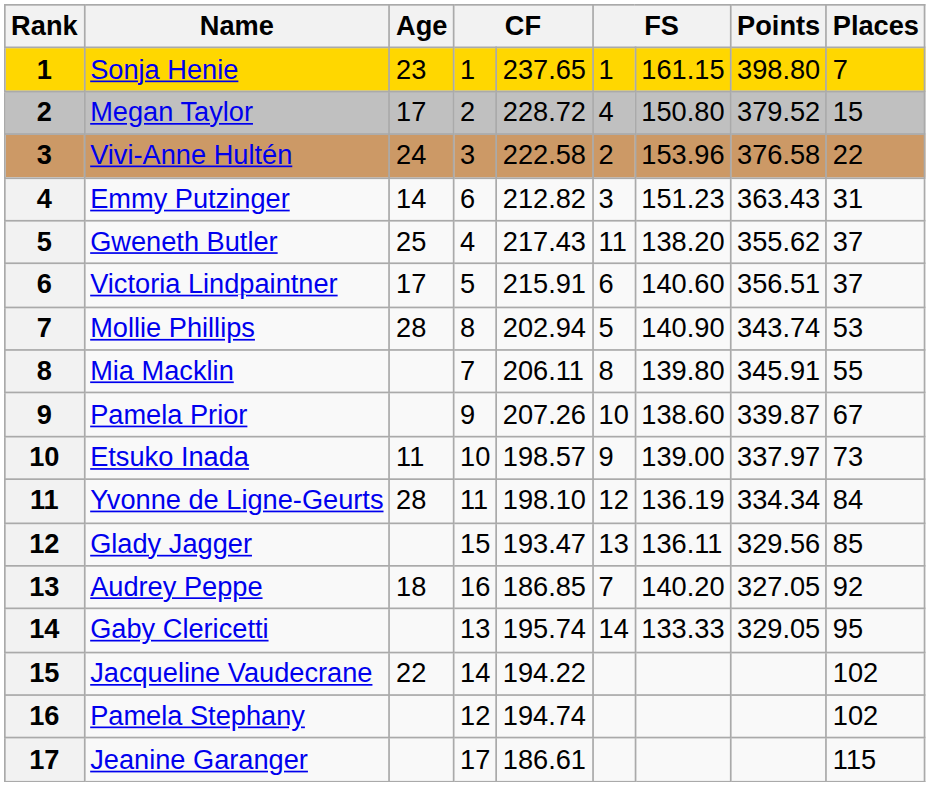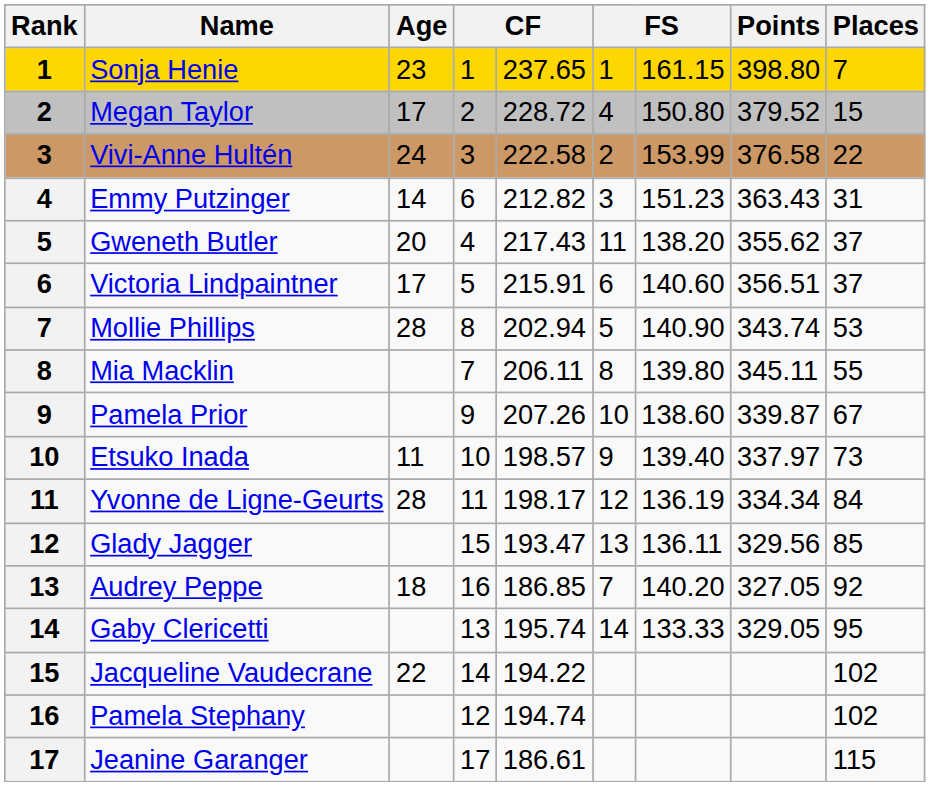Vivi-Anne Hultén | column 7: 153.96 -> 153.99
Gweneth Butler | Age: 25 -> 20
Mia Macklin | Points: 345.91 -> 345.11
Etsuko Inada | column 7: 139.00 -> 139.40
Yvonne de Ligne-Geurts | column 5: 198.10 -> 198.17
